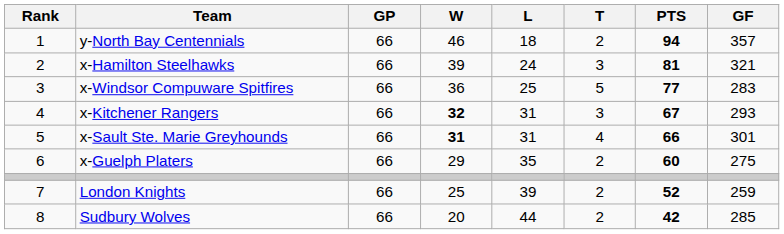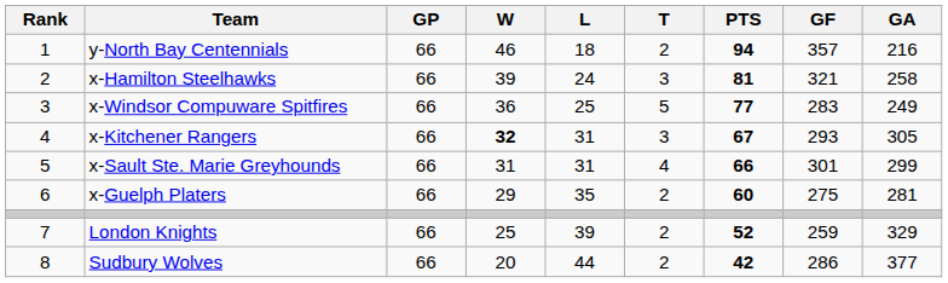+ column: GA | 216 | 258 | 249 | 305 | 299 | 281 | 329 | 377
x-Sault Ste. Marie Greyhounds | W: bold -> normal
Sudbury Wolves | GF: 285 -> 286
